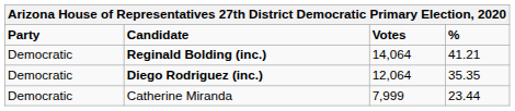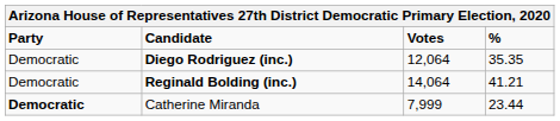rows swapped: Reginald Bolding (inc.) <-> Diego Rodriguez (inc.)
Catherine Miranda | Party: normal -> bold
